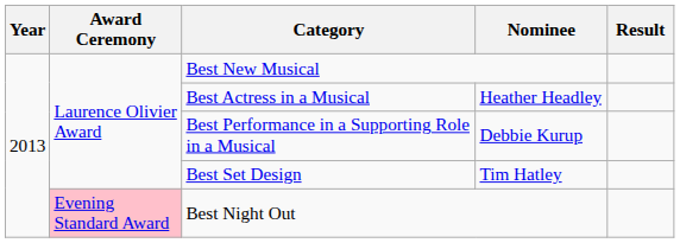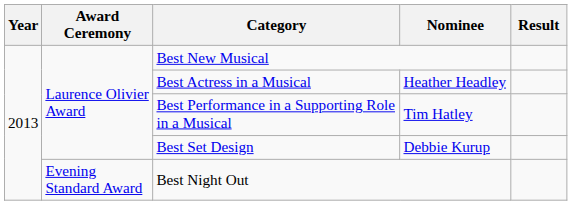Best Performance in a Supporting Role in a Musical | Nominee: Debbie Kurup -> Tim Hatley
Best Set Design | Nominee: Tim Hatley -> Debbie Kurup
Best Night Out | Award Ceremony: pink background -> no background
